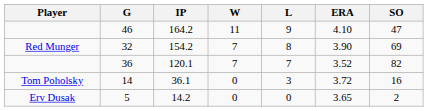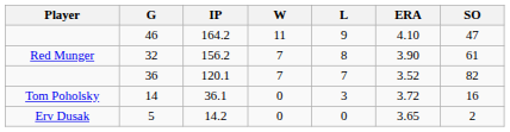32 | IP: 154.2 -> 156.2
32 | SO: 69 -> 61
